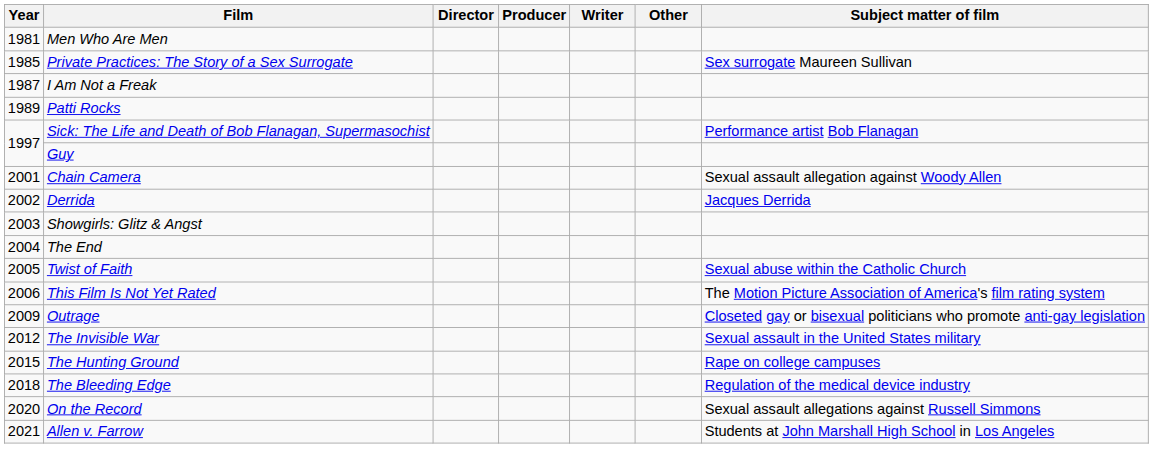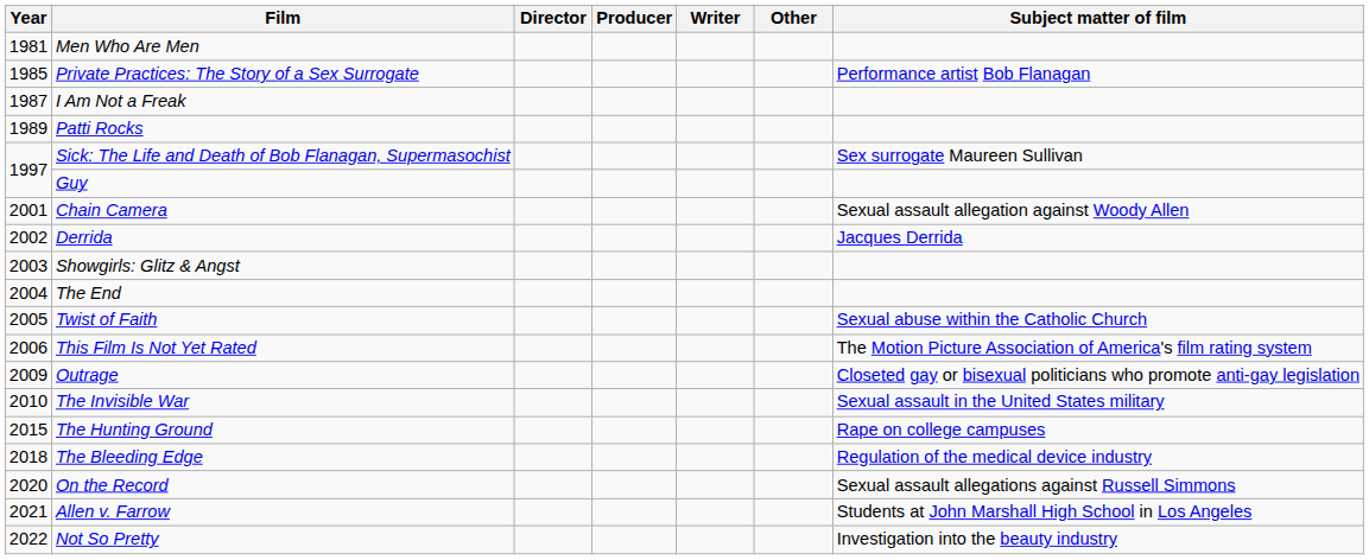Private Practices: The Story of a Sex Surrogate | Subject matter of film: Sex surrogate Maureen Sullivan -> Performance artist Bob Flanagan
Sick: The Life and Death of Bob Flanagan, Supermasochist | Subject matter of film: Performance artist Bob Flanagan -> Sex surrogate Maureen Sullivan
The Invisible War | Year: 2012 -> 2010
+ row: 2022 | Not So Pretty | Investigation into the beauty industry
